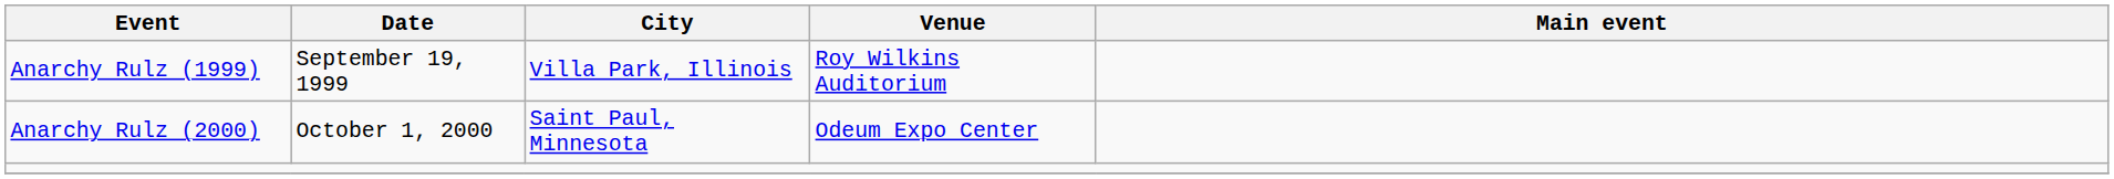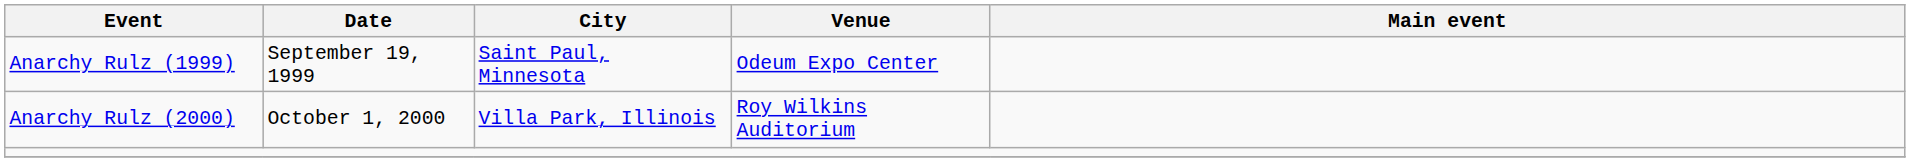Anarchy Rulz (1999) | City: Villa Park, Illinois -> Saint Paul, Minnesota
Anarchy Rulz (1999) | Venue: Roy Wilkins Auditorium -> Odeum Expo Center
Anarchy Rulz (2000) | City: Saint Paul, Minnesota -> Villa Park, Illinois
Anarchy Rulz (2000) | Venue: Odeum Expo Center -> Roy Wilkins Auditorium
